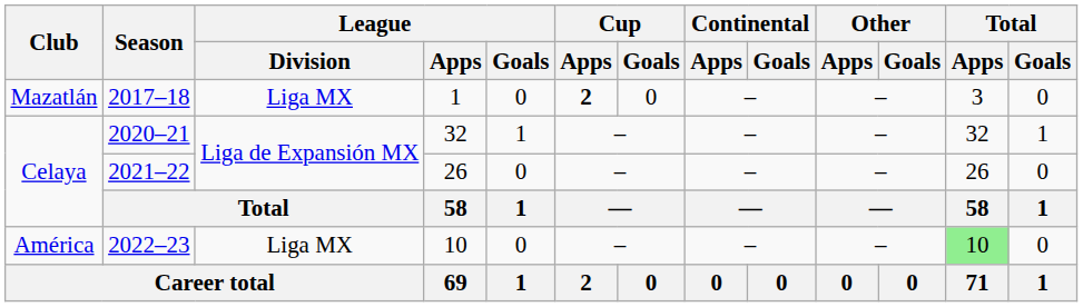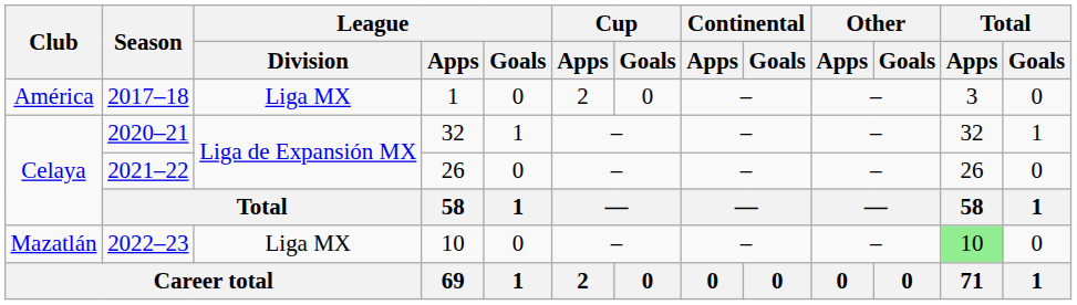2017–18 | Club: Mazatlán -> América
2017–18 | Cup / Apps: bold -> normal
2022–23 | Club: América -> Mazatlán
